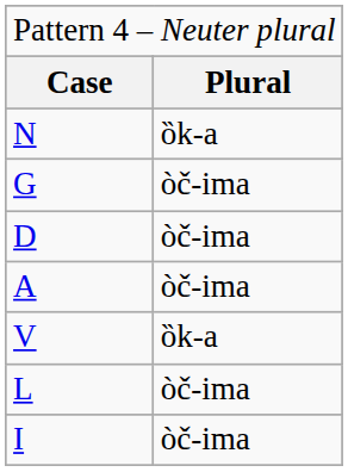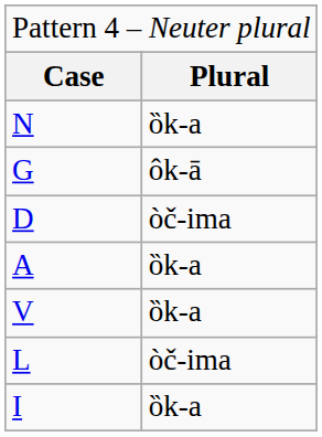G | column 2: òč-ima -> ôk-ā
A | column 2: òč-ima -> ȍk-a
I | column 2: òč-ima -> ȍk-a
